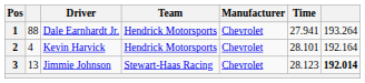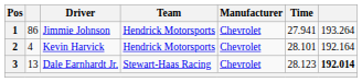1 | column 2: 88 -> 86
1 | Driver: Dale Earnhardt Jr. -> Jimmie Johnson
3 | Driver: Jimmie Johnson -> Dale Earnhardt Jr.
